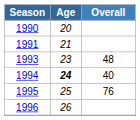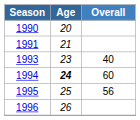1993 | Overall: 48 -> 40
1994 | Overall: 40 -> 60
1995 | Overall: 76 -> 56
